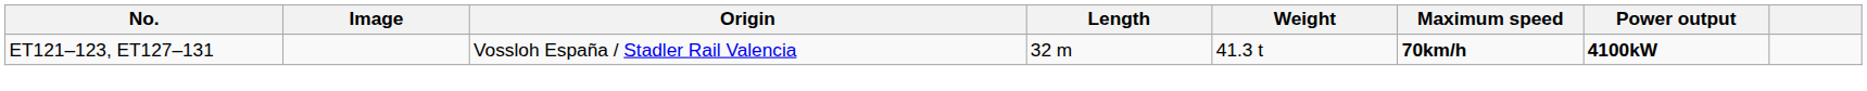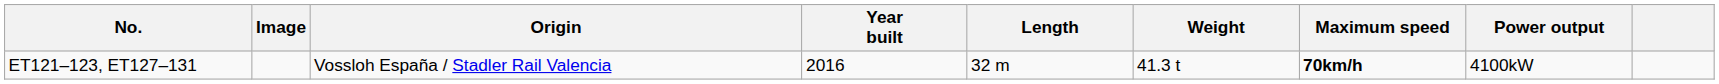+ column: Year built | 2016
ET121–123, ET127–131 | Power output: bold -> normal
